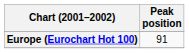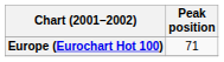Europe (Eurochart Hot 100) | Peak position: 91 -> 71
